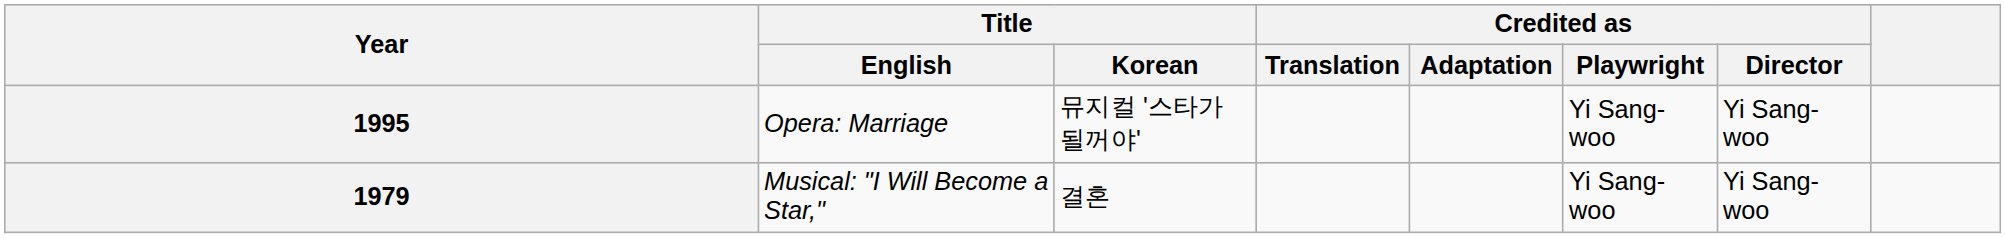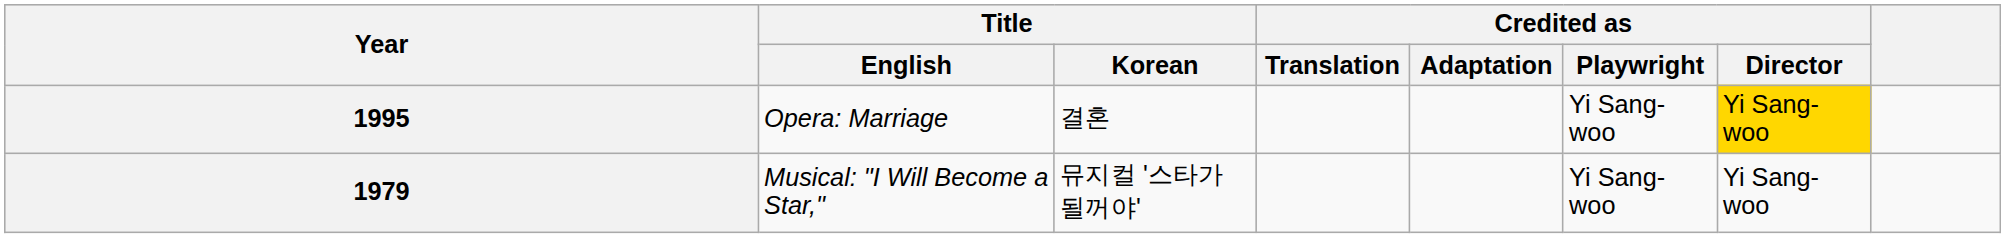1995 | Title / Korean: 뮤지컬 '스타가 될꺼야' -> 결혼
1995 | Credited as / Director: no background -> gold background
1979 | Title / Korean: 결혼 -> 뮤지컬 '스타가 될꺼야'
